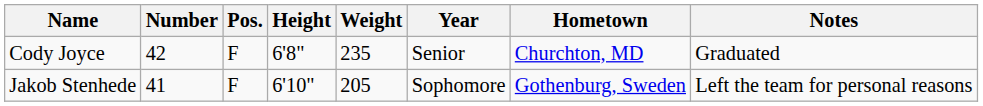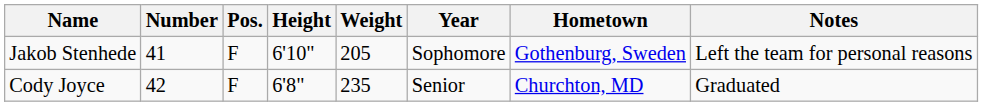rows swapped: Jakob Stenhede <-> Cody Joyce
